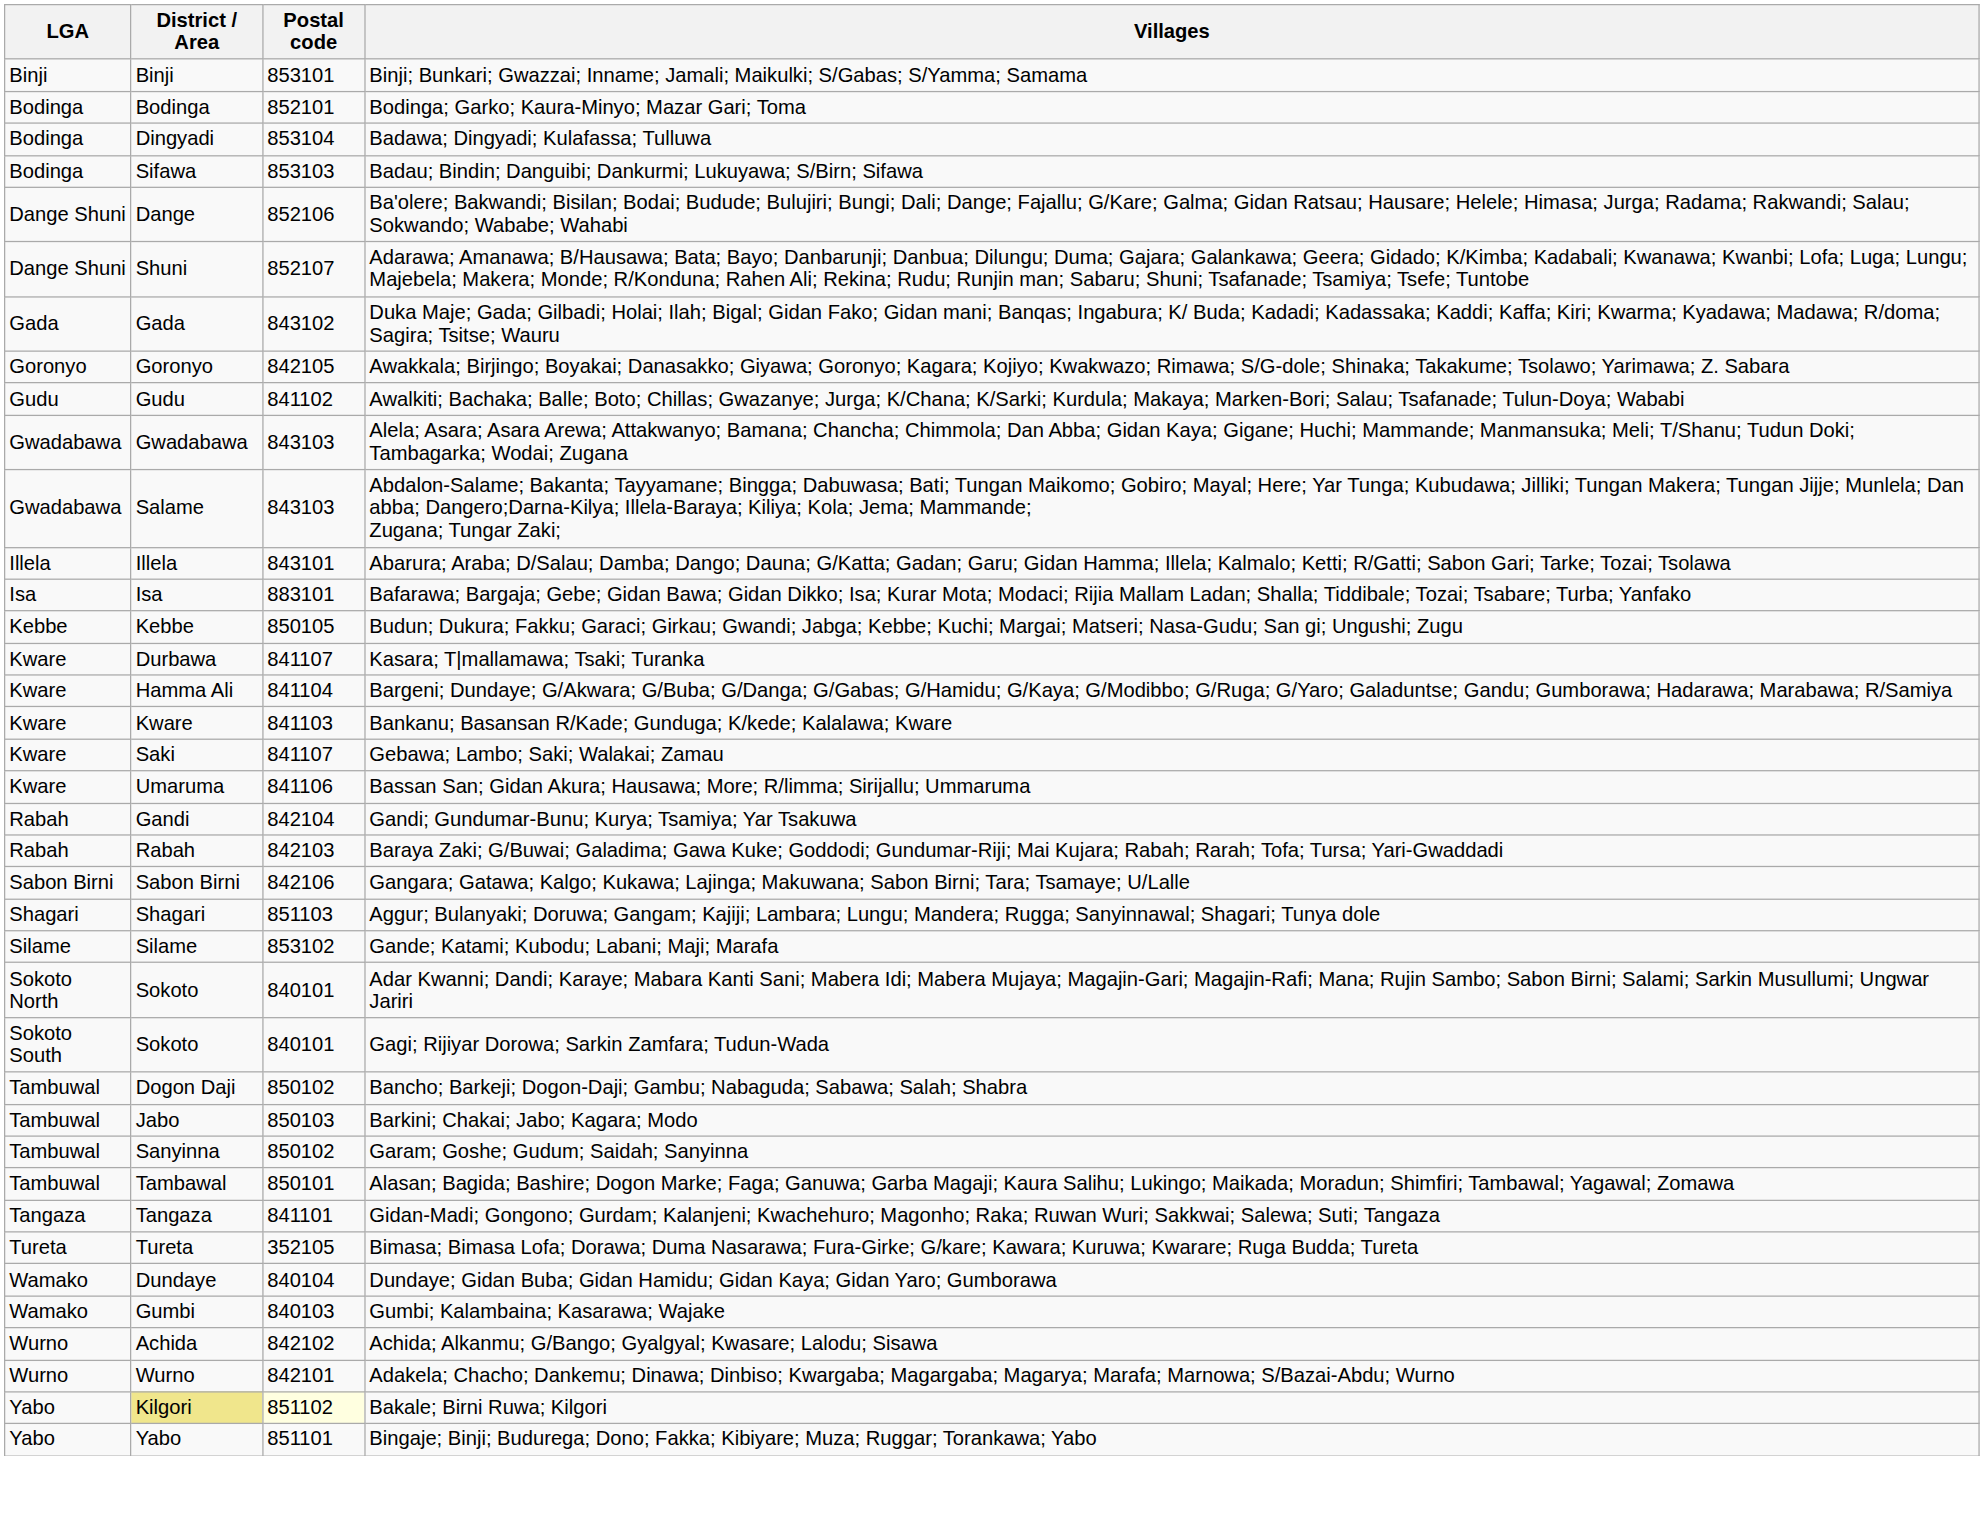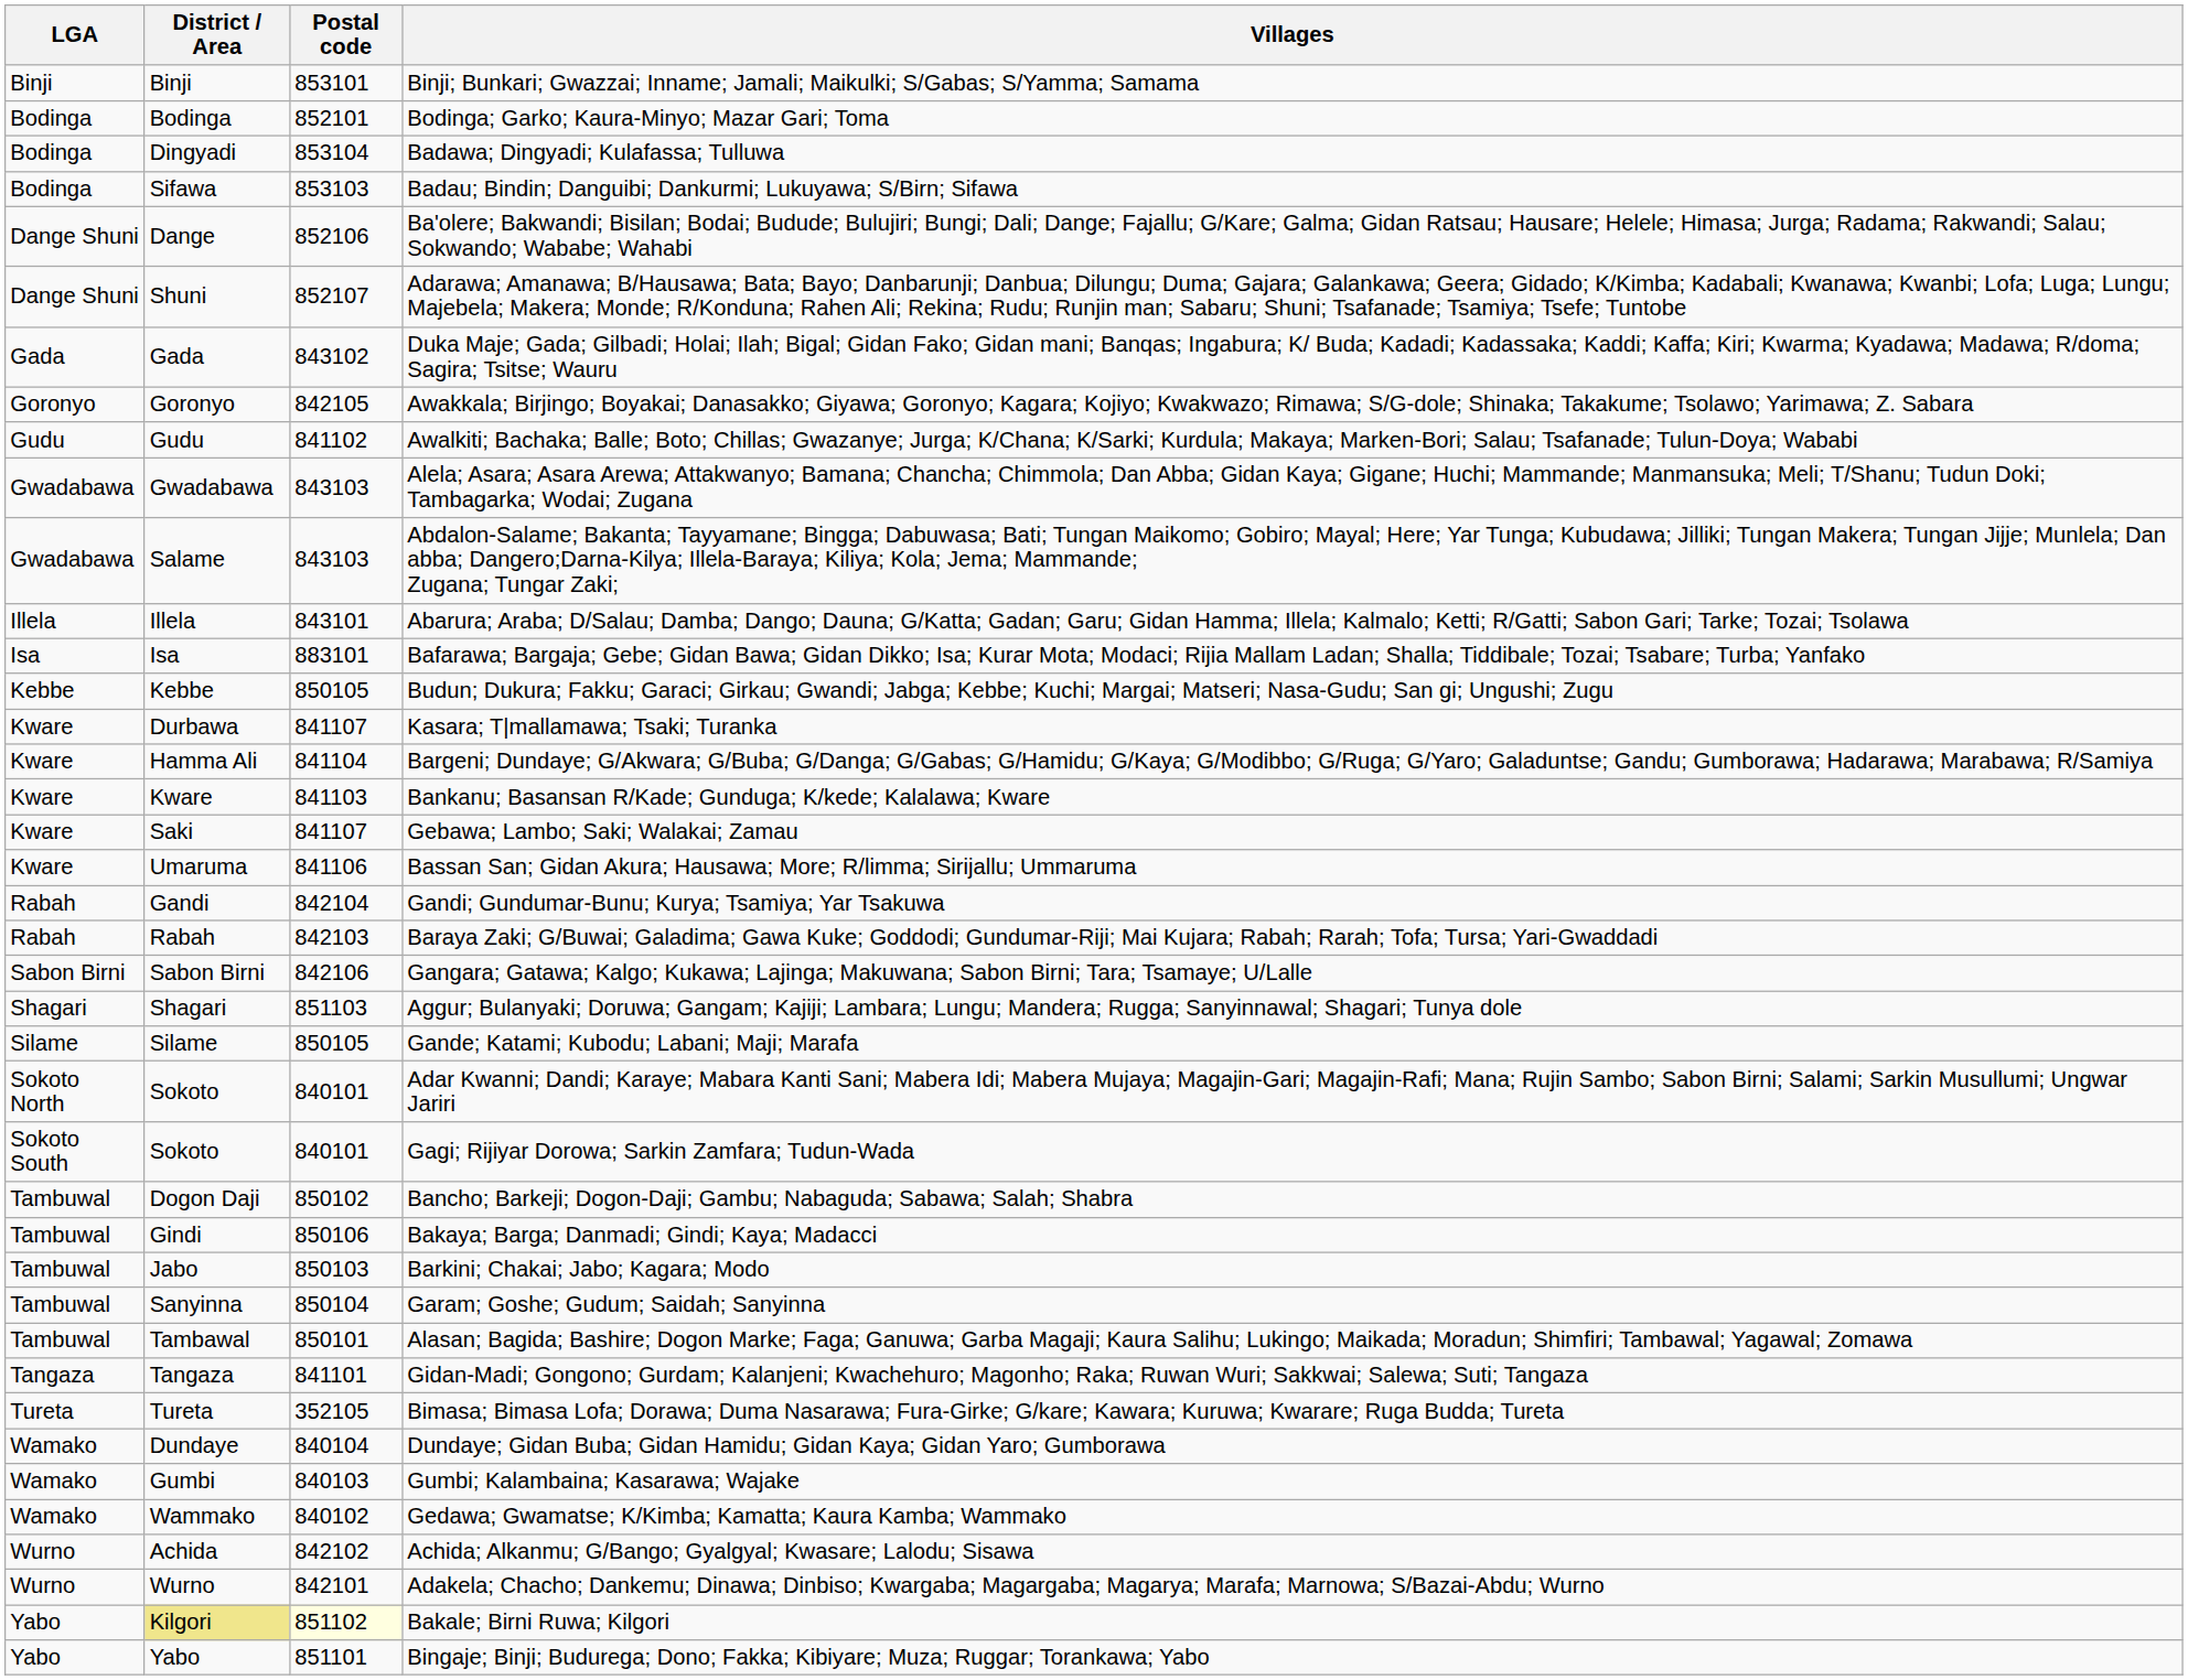Gande; Katami; Kubodu; Labani; Maji; Marafa | Postal code: 853102 -> 850105
+ row: Tambuwal | Gindi | 850106 | Bakaya; Barga; Danmadi; Gindi; Kaya; Madacci
Garam; Goshe; Gudum; Saidah; Sanyinna | Postal code: 850102 -> 850104
+ row: Wamako | Wammako | 840102 | Gedawa; Gwamatse; K/Kimba; Kamatta; Kaura Kamba; Wammako
